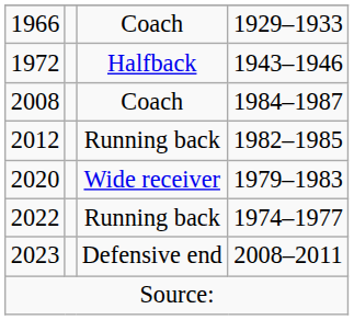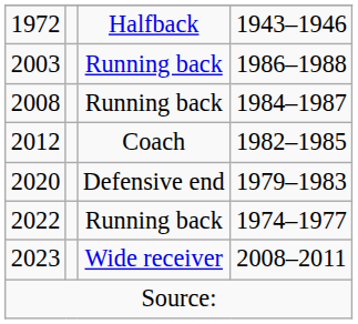- row: 1966 | Coach | 1929–1933
+ row: 2003 | Running back | 1986–1988
2008 | column 3: Coach -> Running back
2012 | column 3: Running back -> Coach
2020 | column 3: Wide receiver -> Defensive end
2023 | column 3: Defensive end -> Wide receiver
